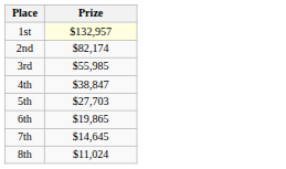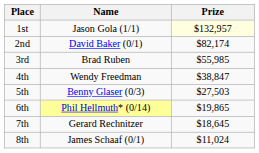+ column: Name | Jason Gola (1/1) | David Baker (0/1) | Brad Ruben | Wendy Freedman | Benny Glaser (0/3) | Phil Hellmuth* (0/14) | Gerard Rechnitzer | James Schaaf (0/1)
5th | Prize: $27,703 -> $27,503
7th | Prize: $14,645 -> $18,645
